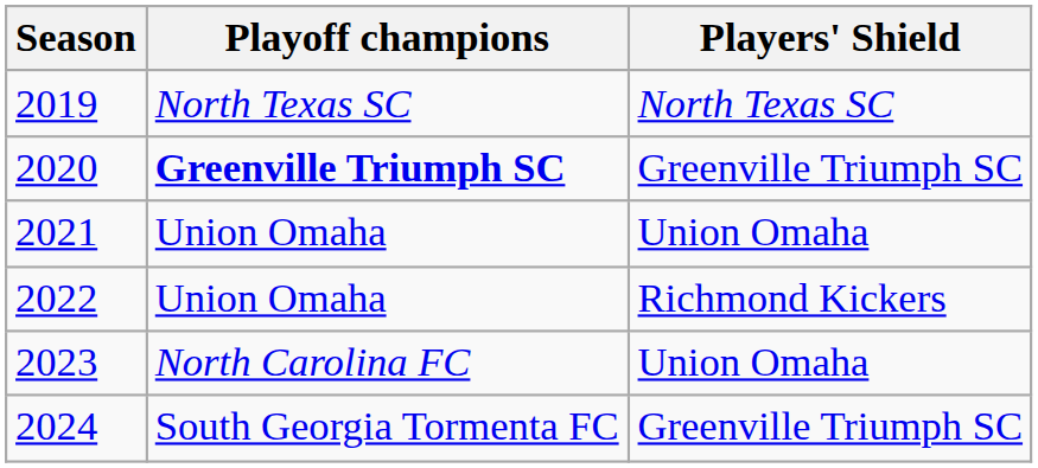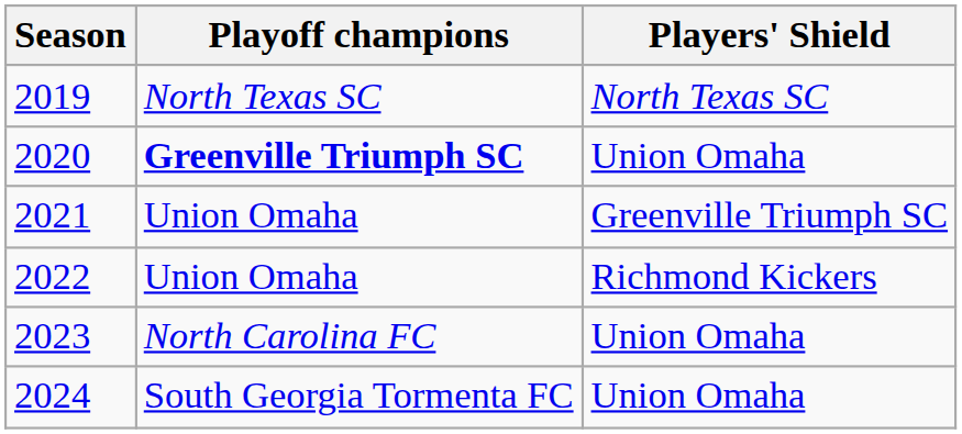2020 | Players' Shield: Greenville Triumph SC -> Union Omaha
2021 | Players' Shield: Union Omaha -> Greenville Triumph SC
2024 | Players' Shield: Greenville Triumph SC -> Union Omaha
